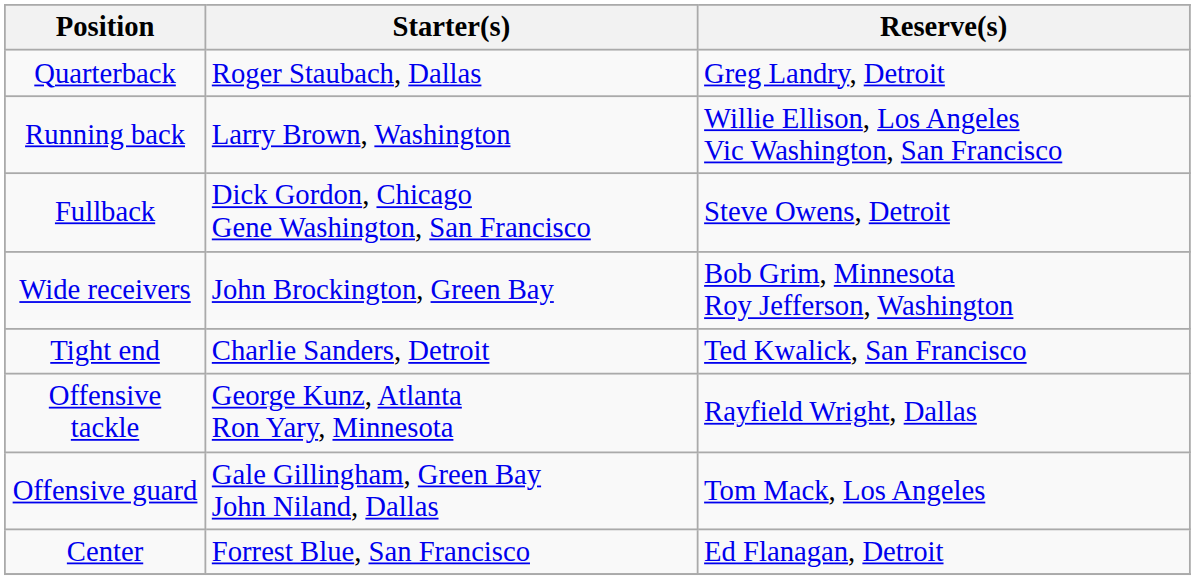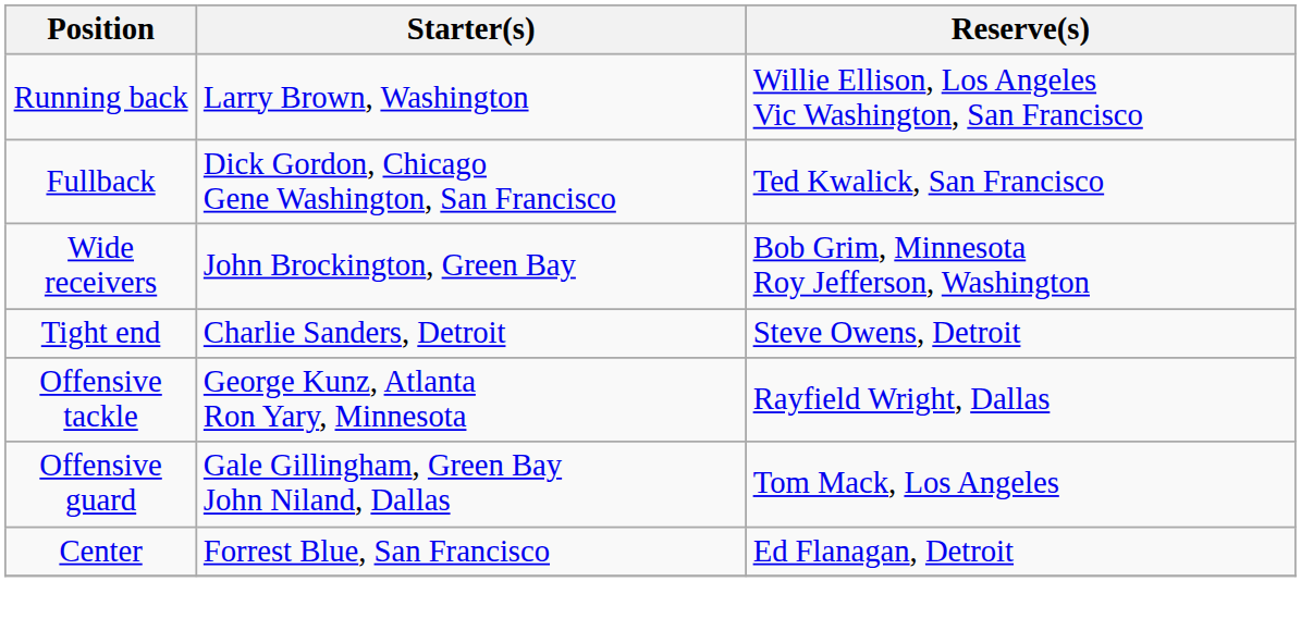- row: Quarterback | Roger Staubach, Dallas | Greg Landry, Detroit
Fullback | Reserve(s): Steve Owens, Detroit -> Ted Kwalick, San Francisco
Tight end | Reserve(s): Ted Kwalick, San Francisco -> Steve Owens, Detroit
